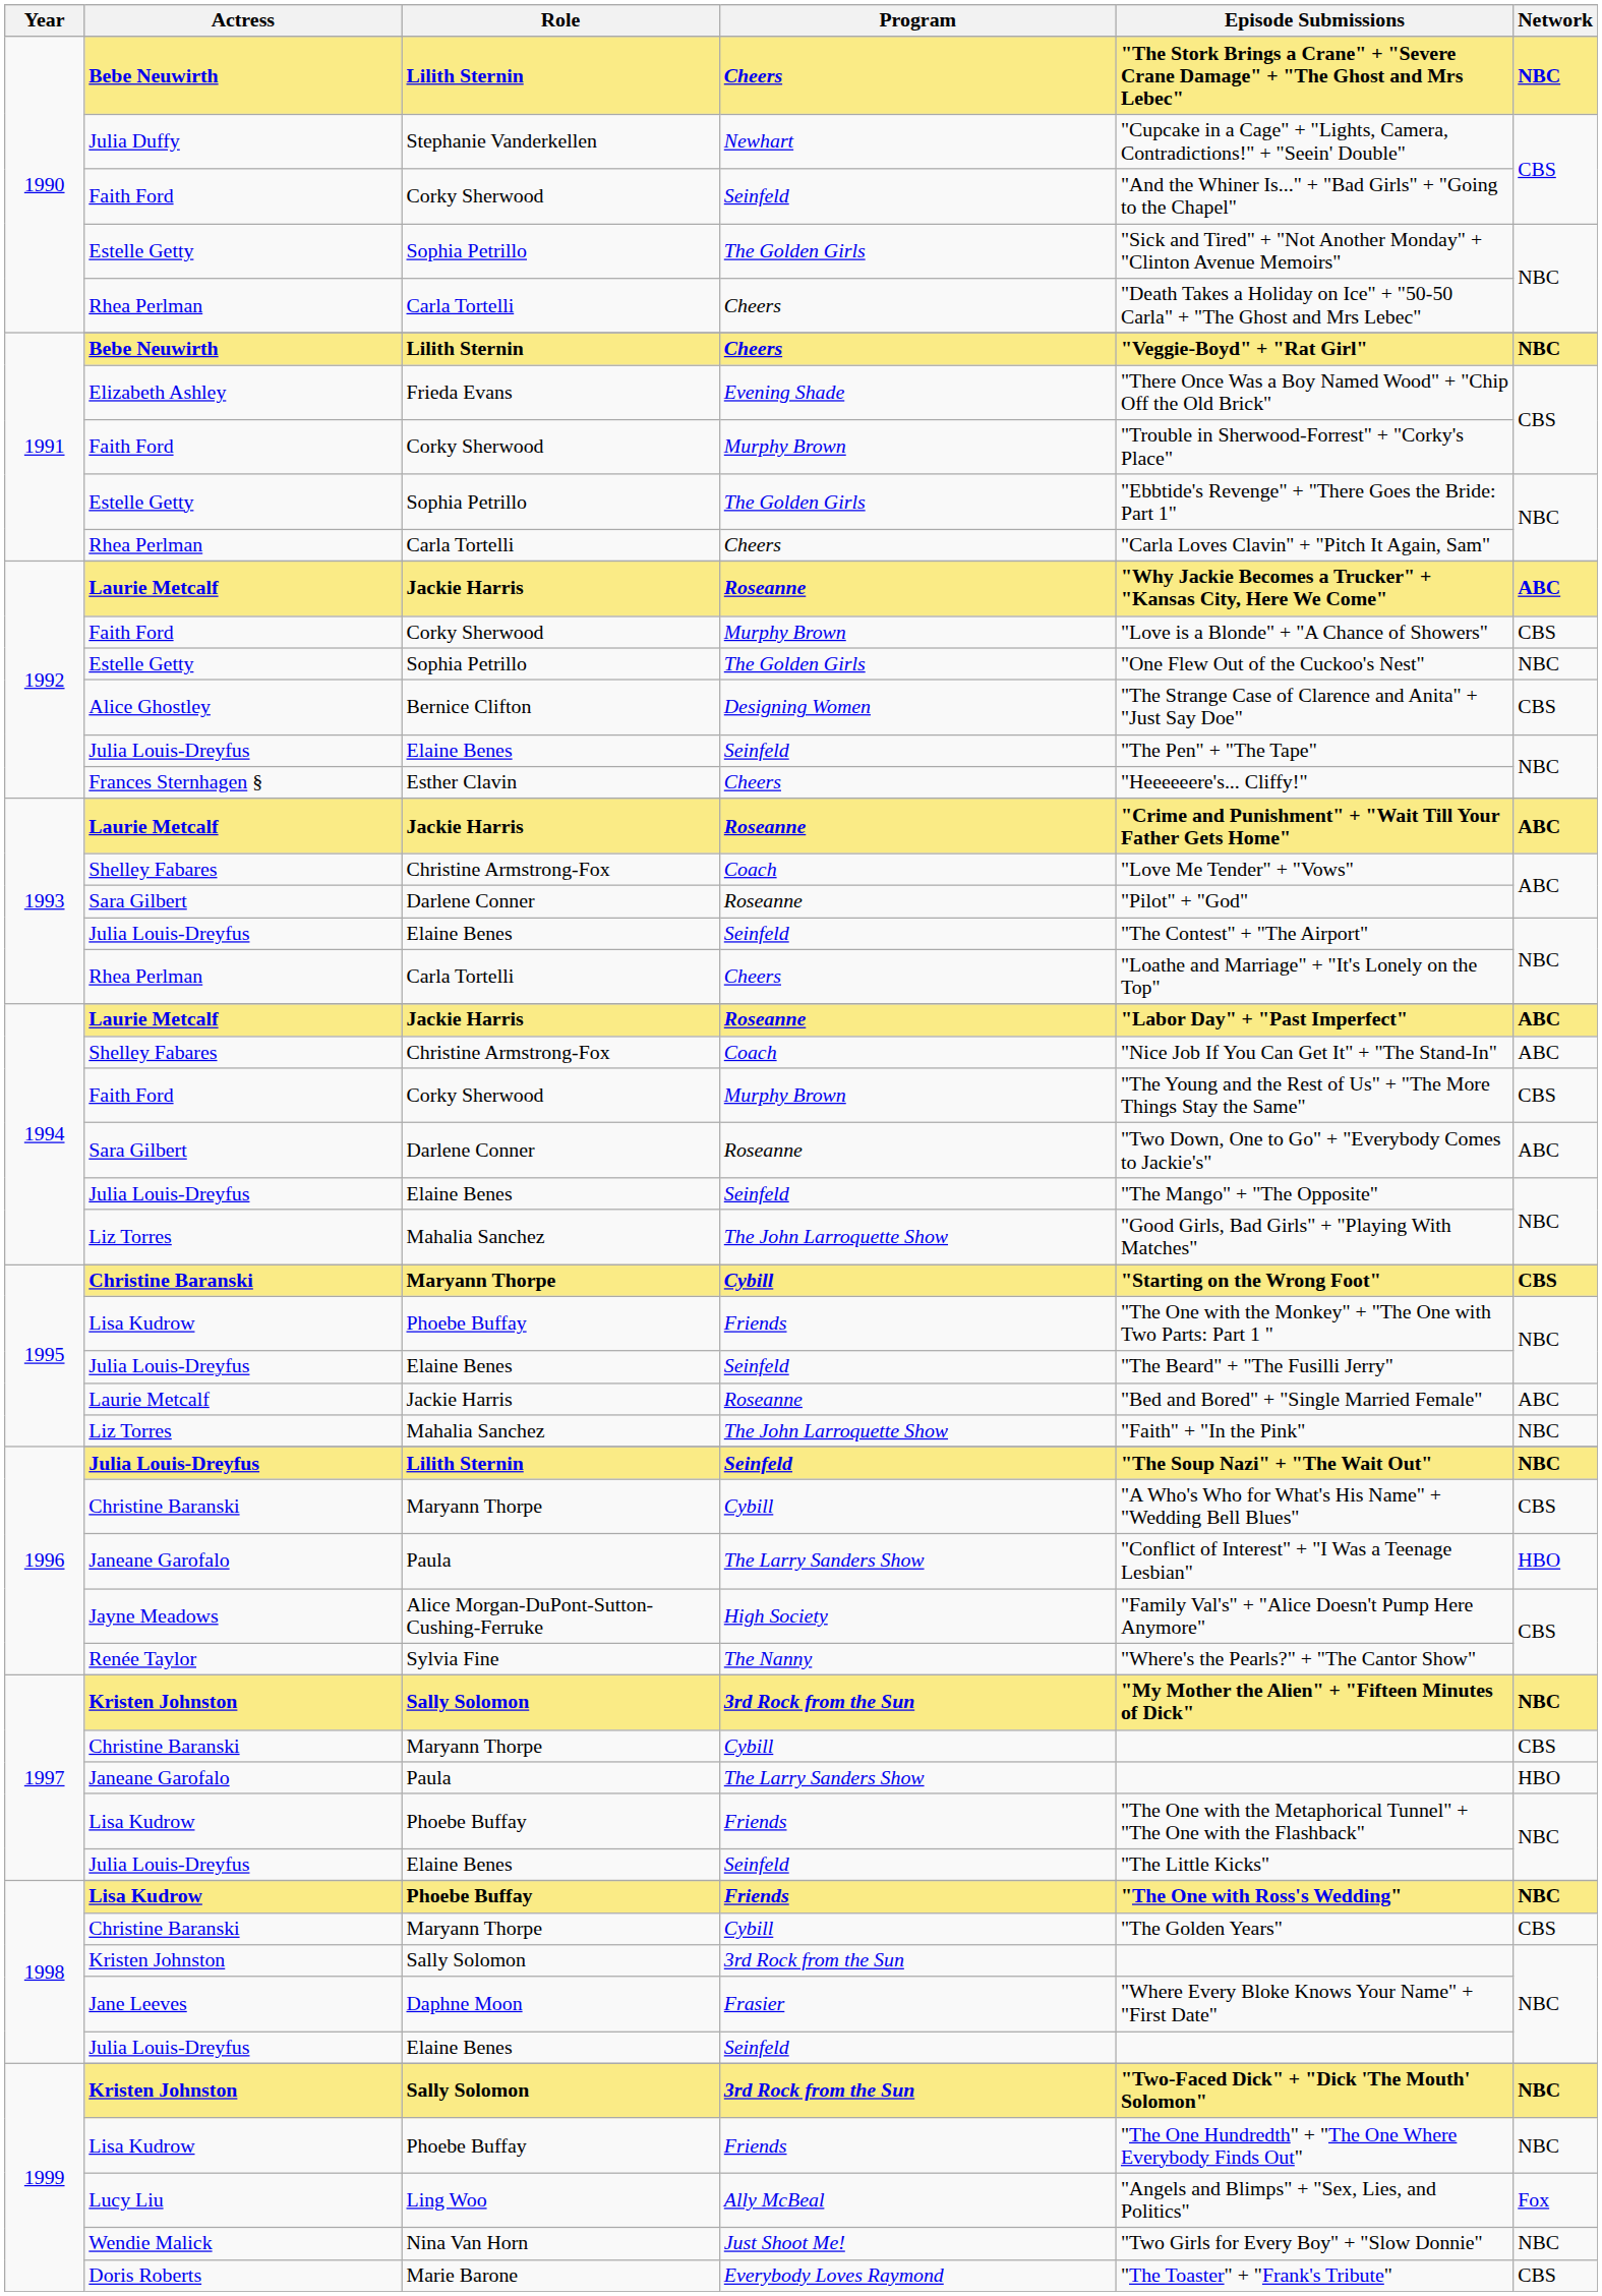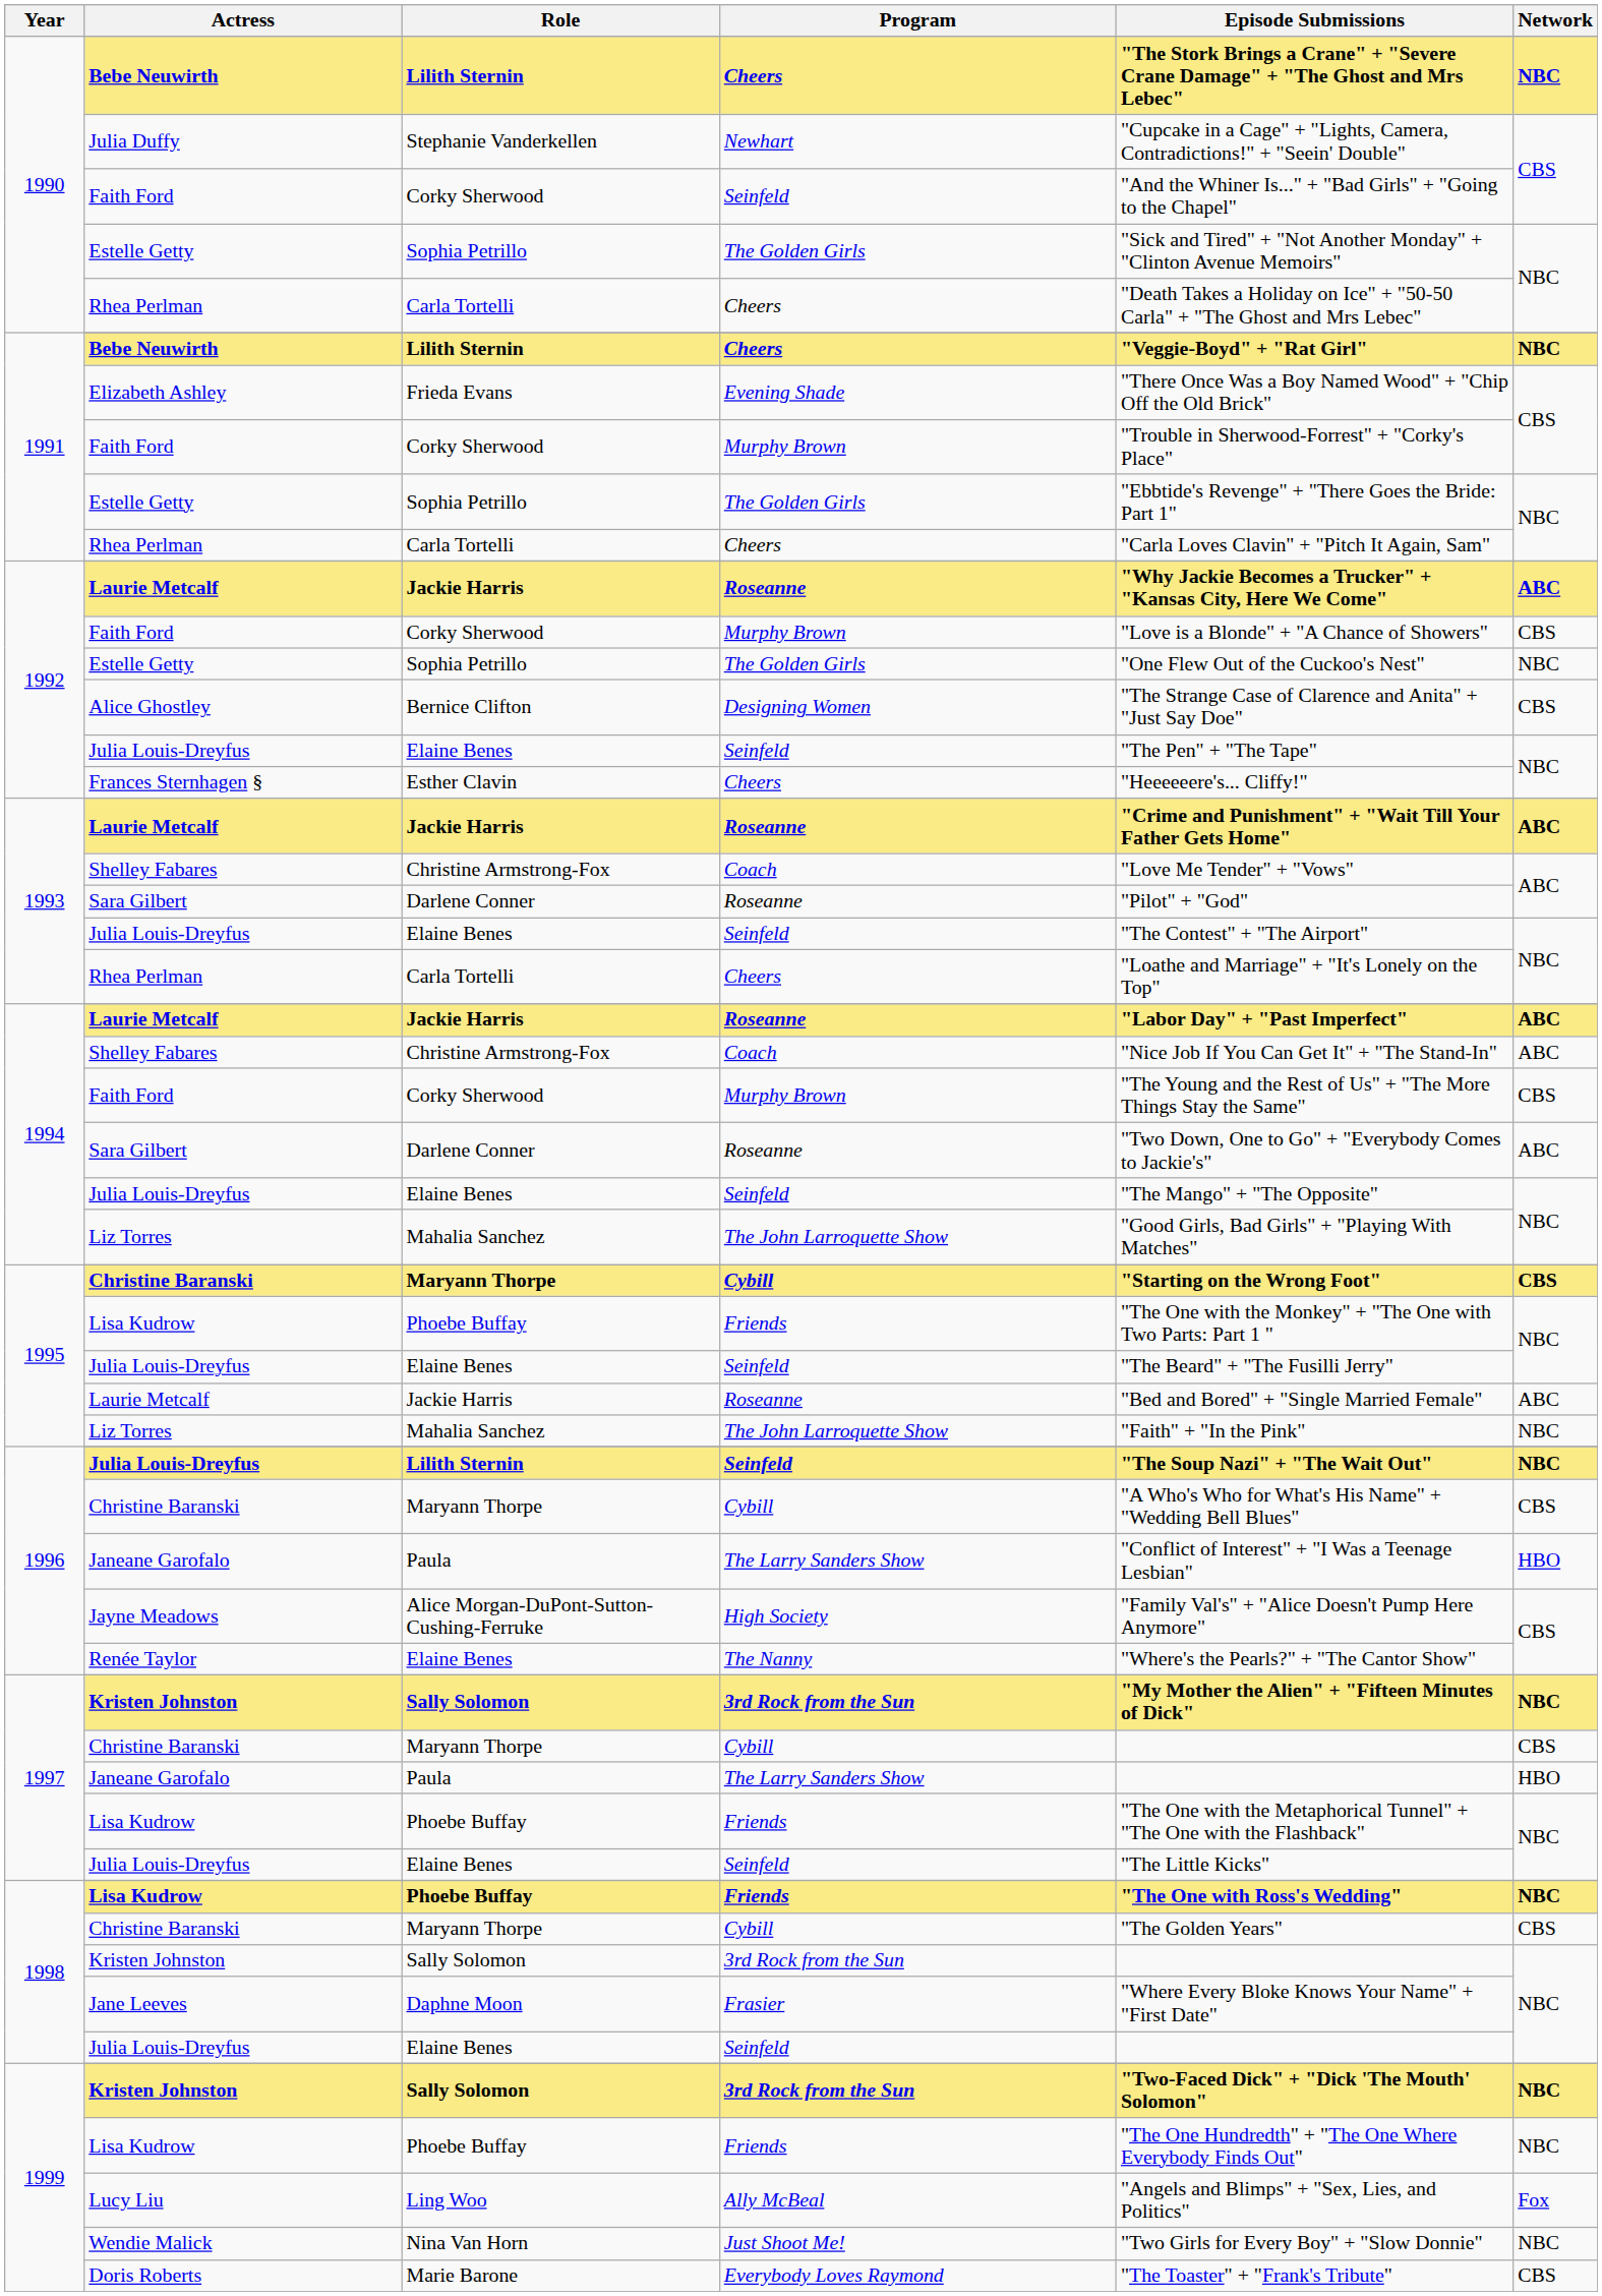Renée Taylor | Role: Sylvia Fine -> Elaine Benes
